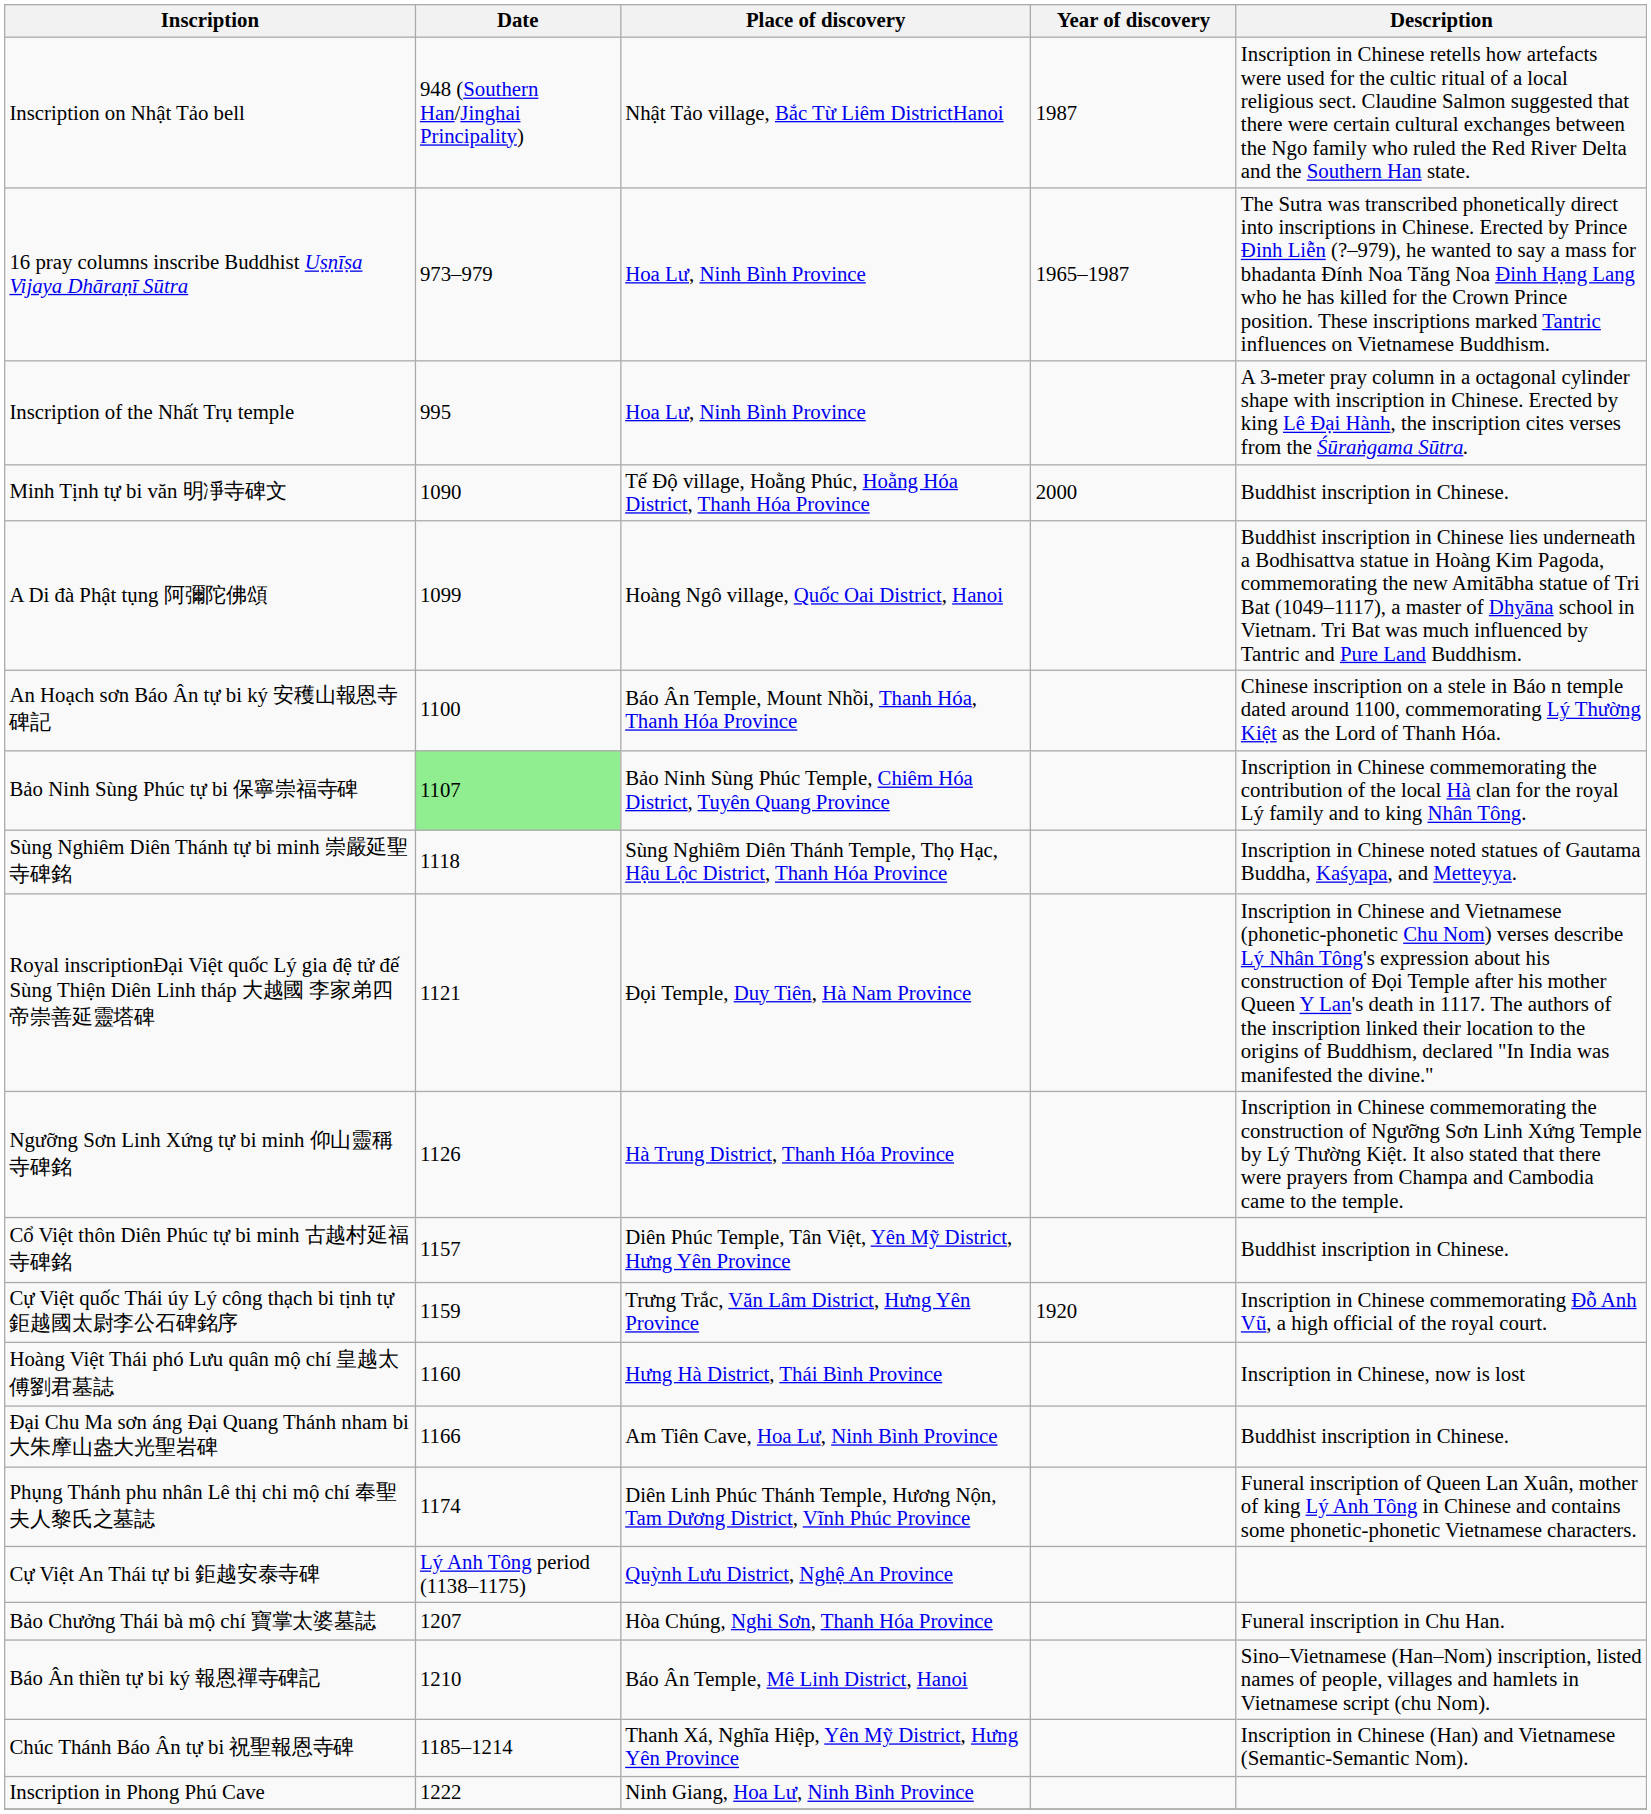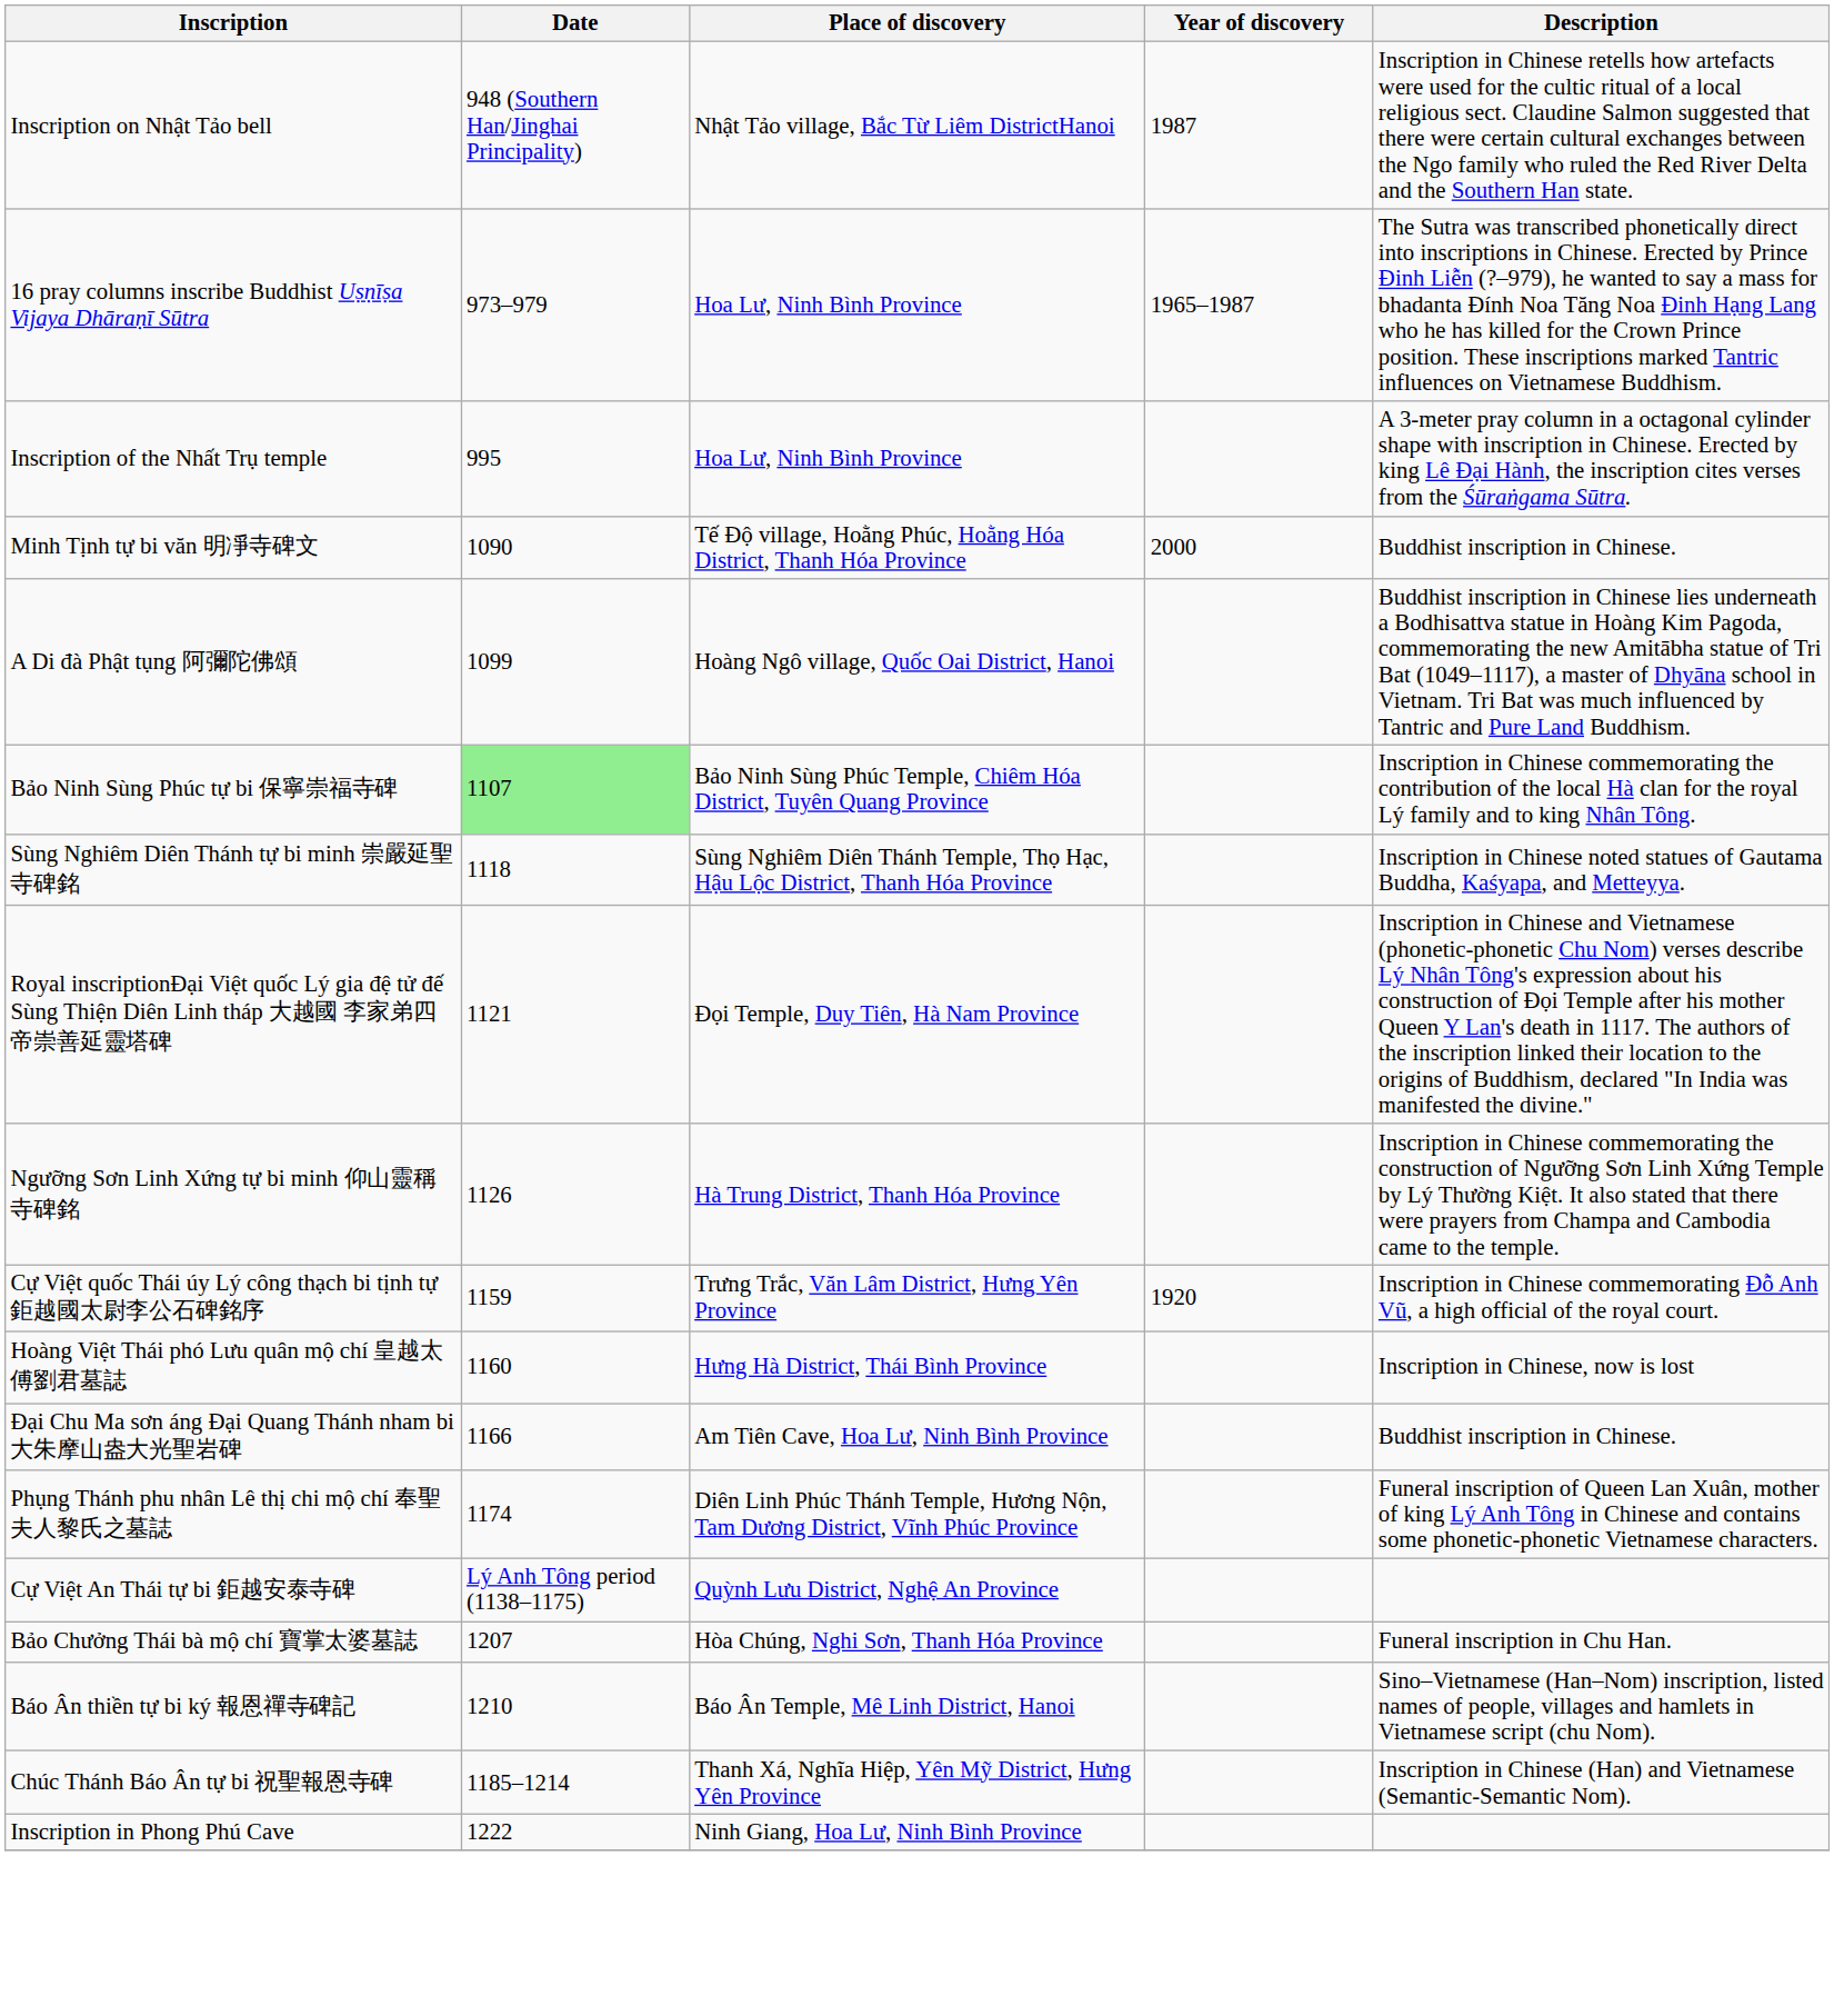- row: An Hoạch sơn Báo Ân tự bi ký 安穫山報恩寺碑記 | 1100 | Báo Ân Temple, Mount Nhồi, Thanh Hóa, Thanh Hóa Province | Chinese inscription on a stele in Báo n temple dated around 1100, commemorating Lý Thường Kiệt as the Lord of Thanh Hóa.
- row: Cổ Việt thôn Diên Phúc tự bi minh 古越村延福寺碑銘 | 1157 | Diên Phúc Temple, Tân Việt, Yên Mỹ District, Hưng Yên Province | Buddhist inscription in Chinese.
